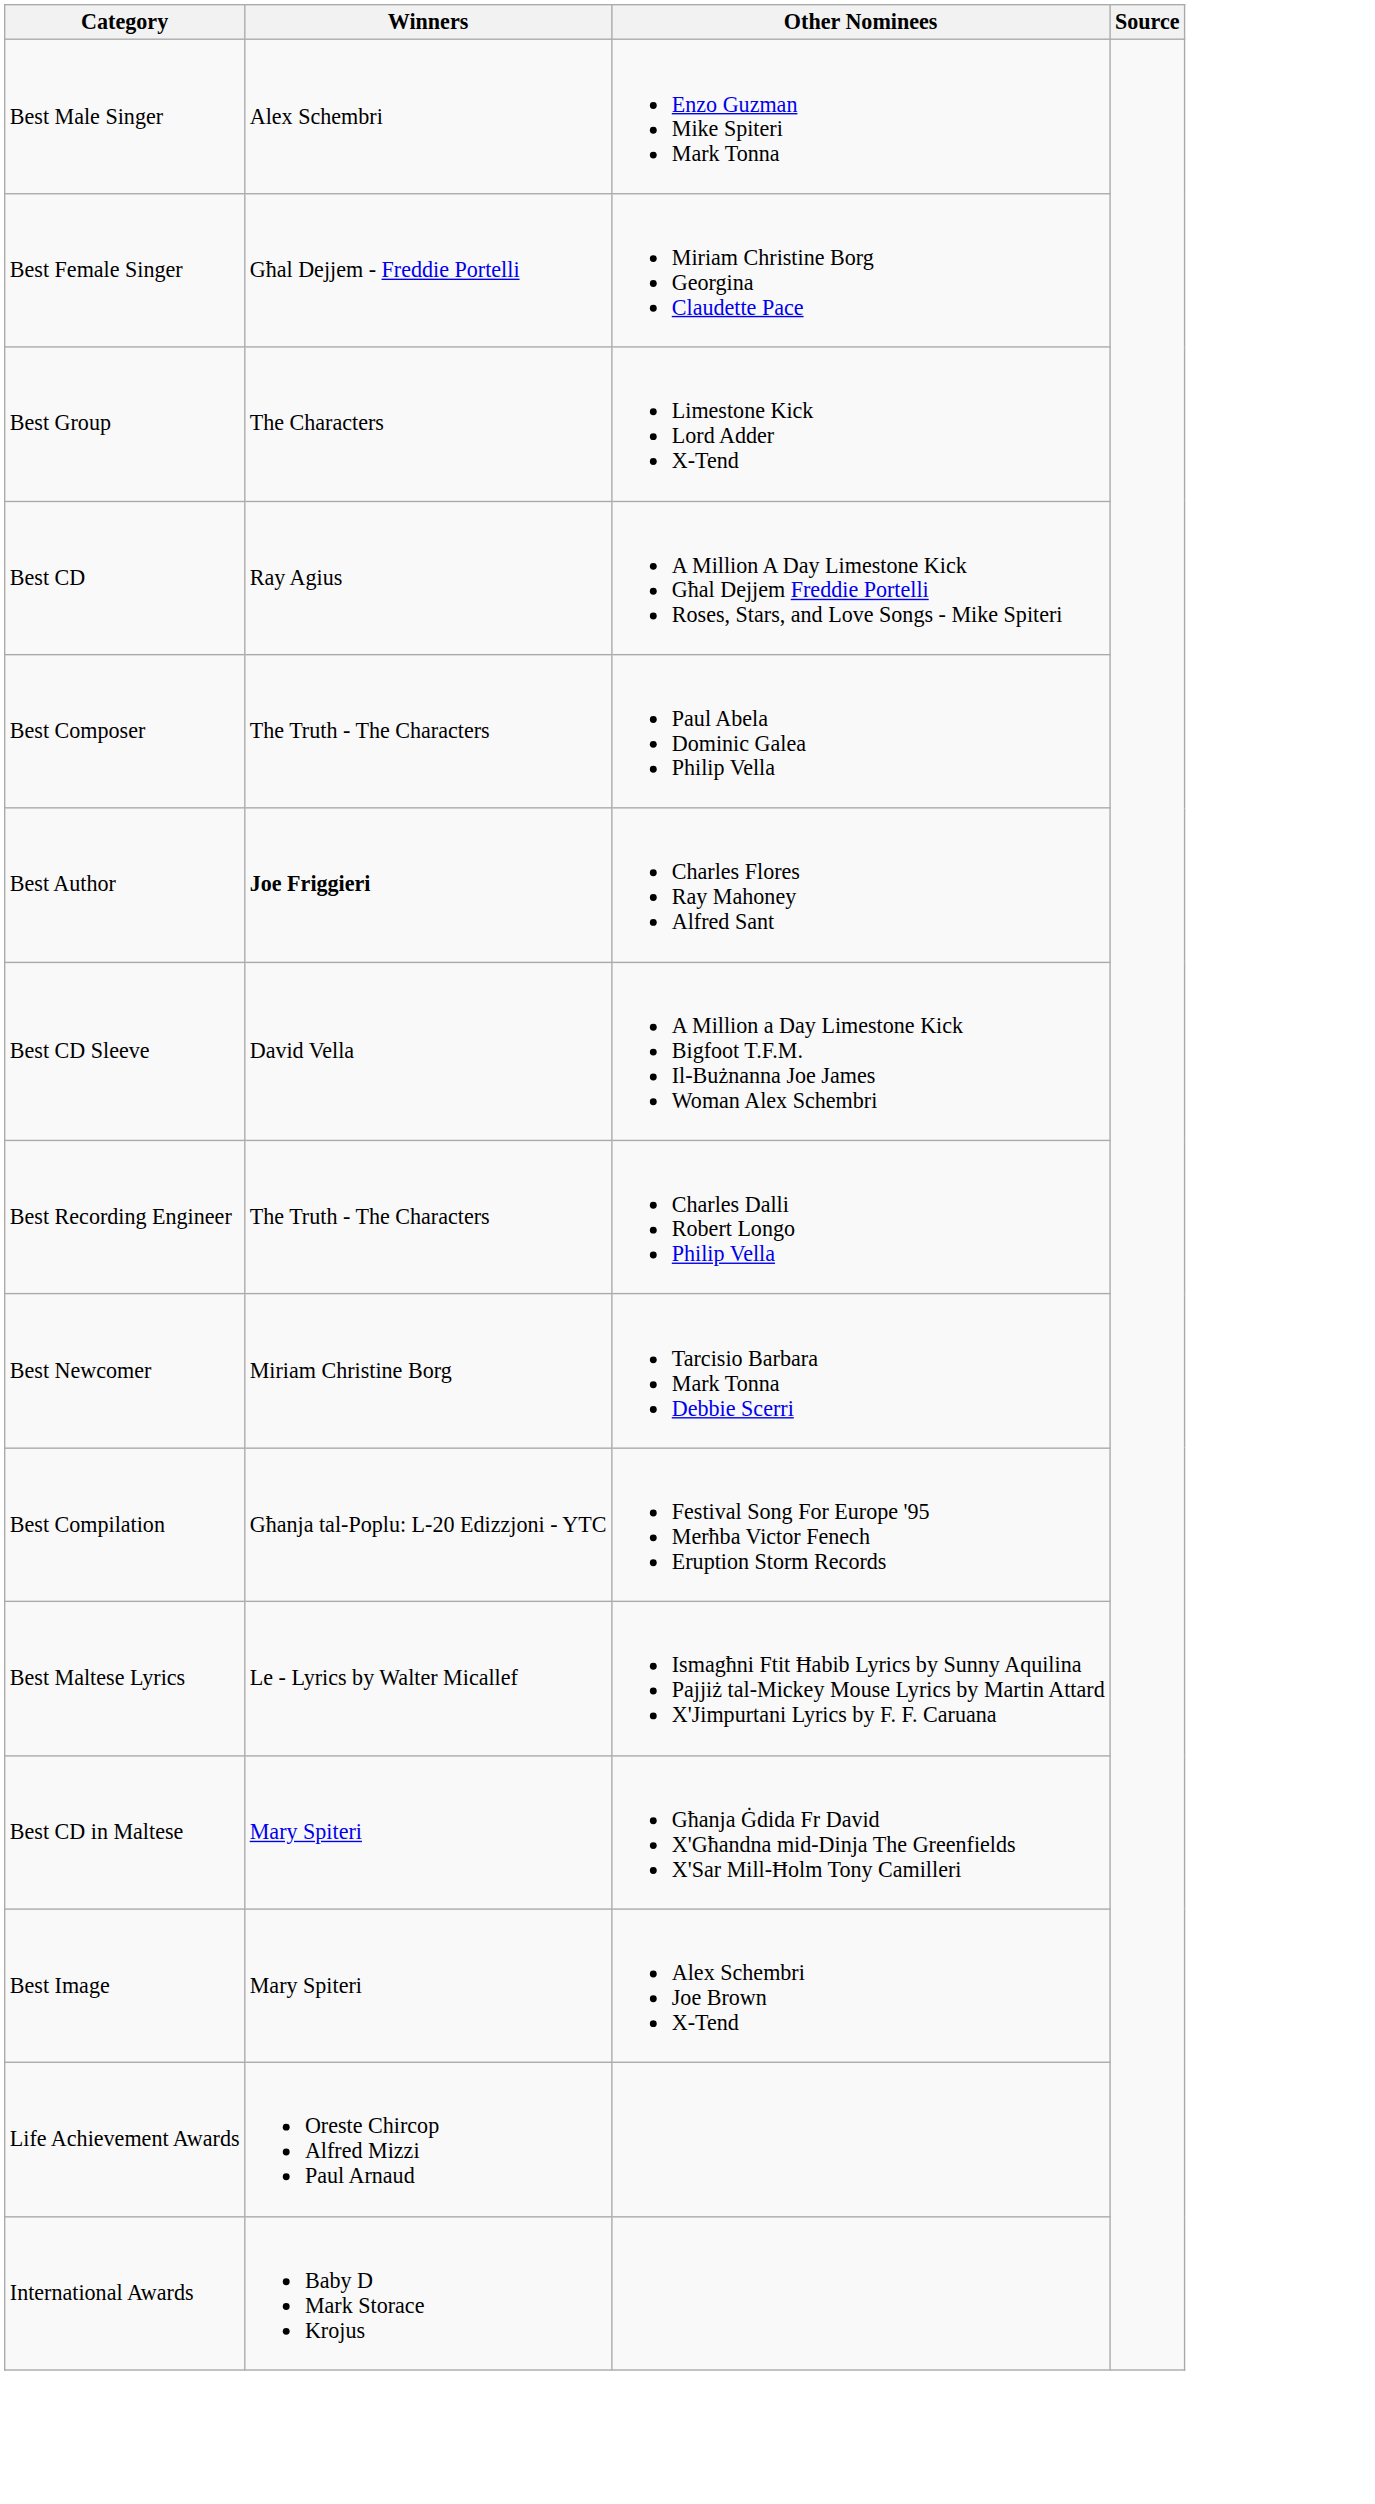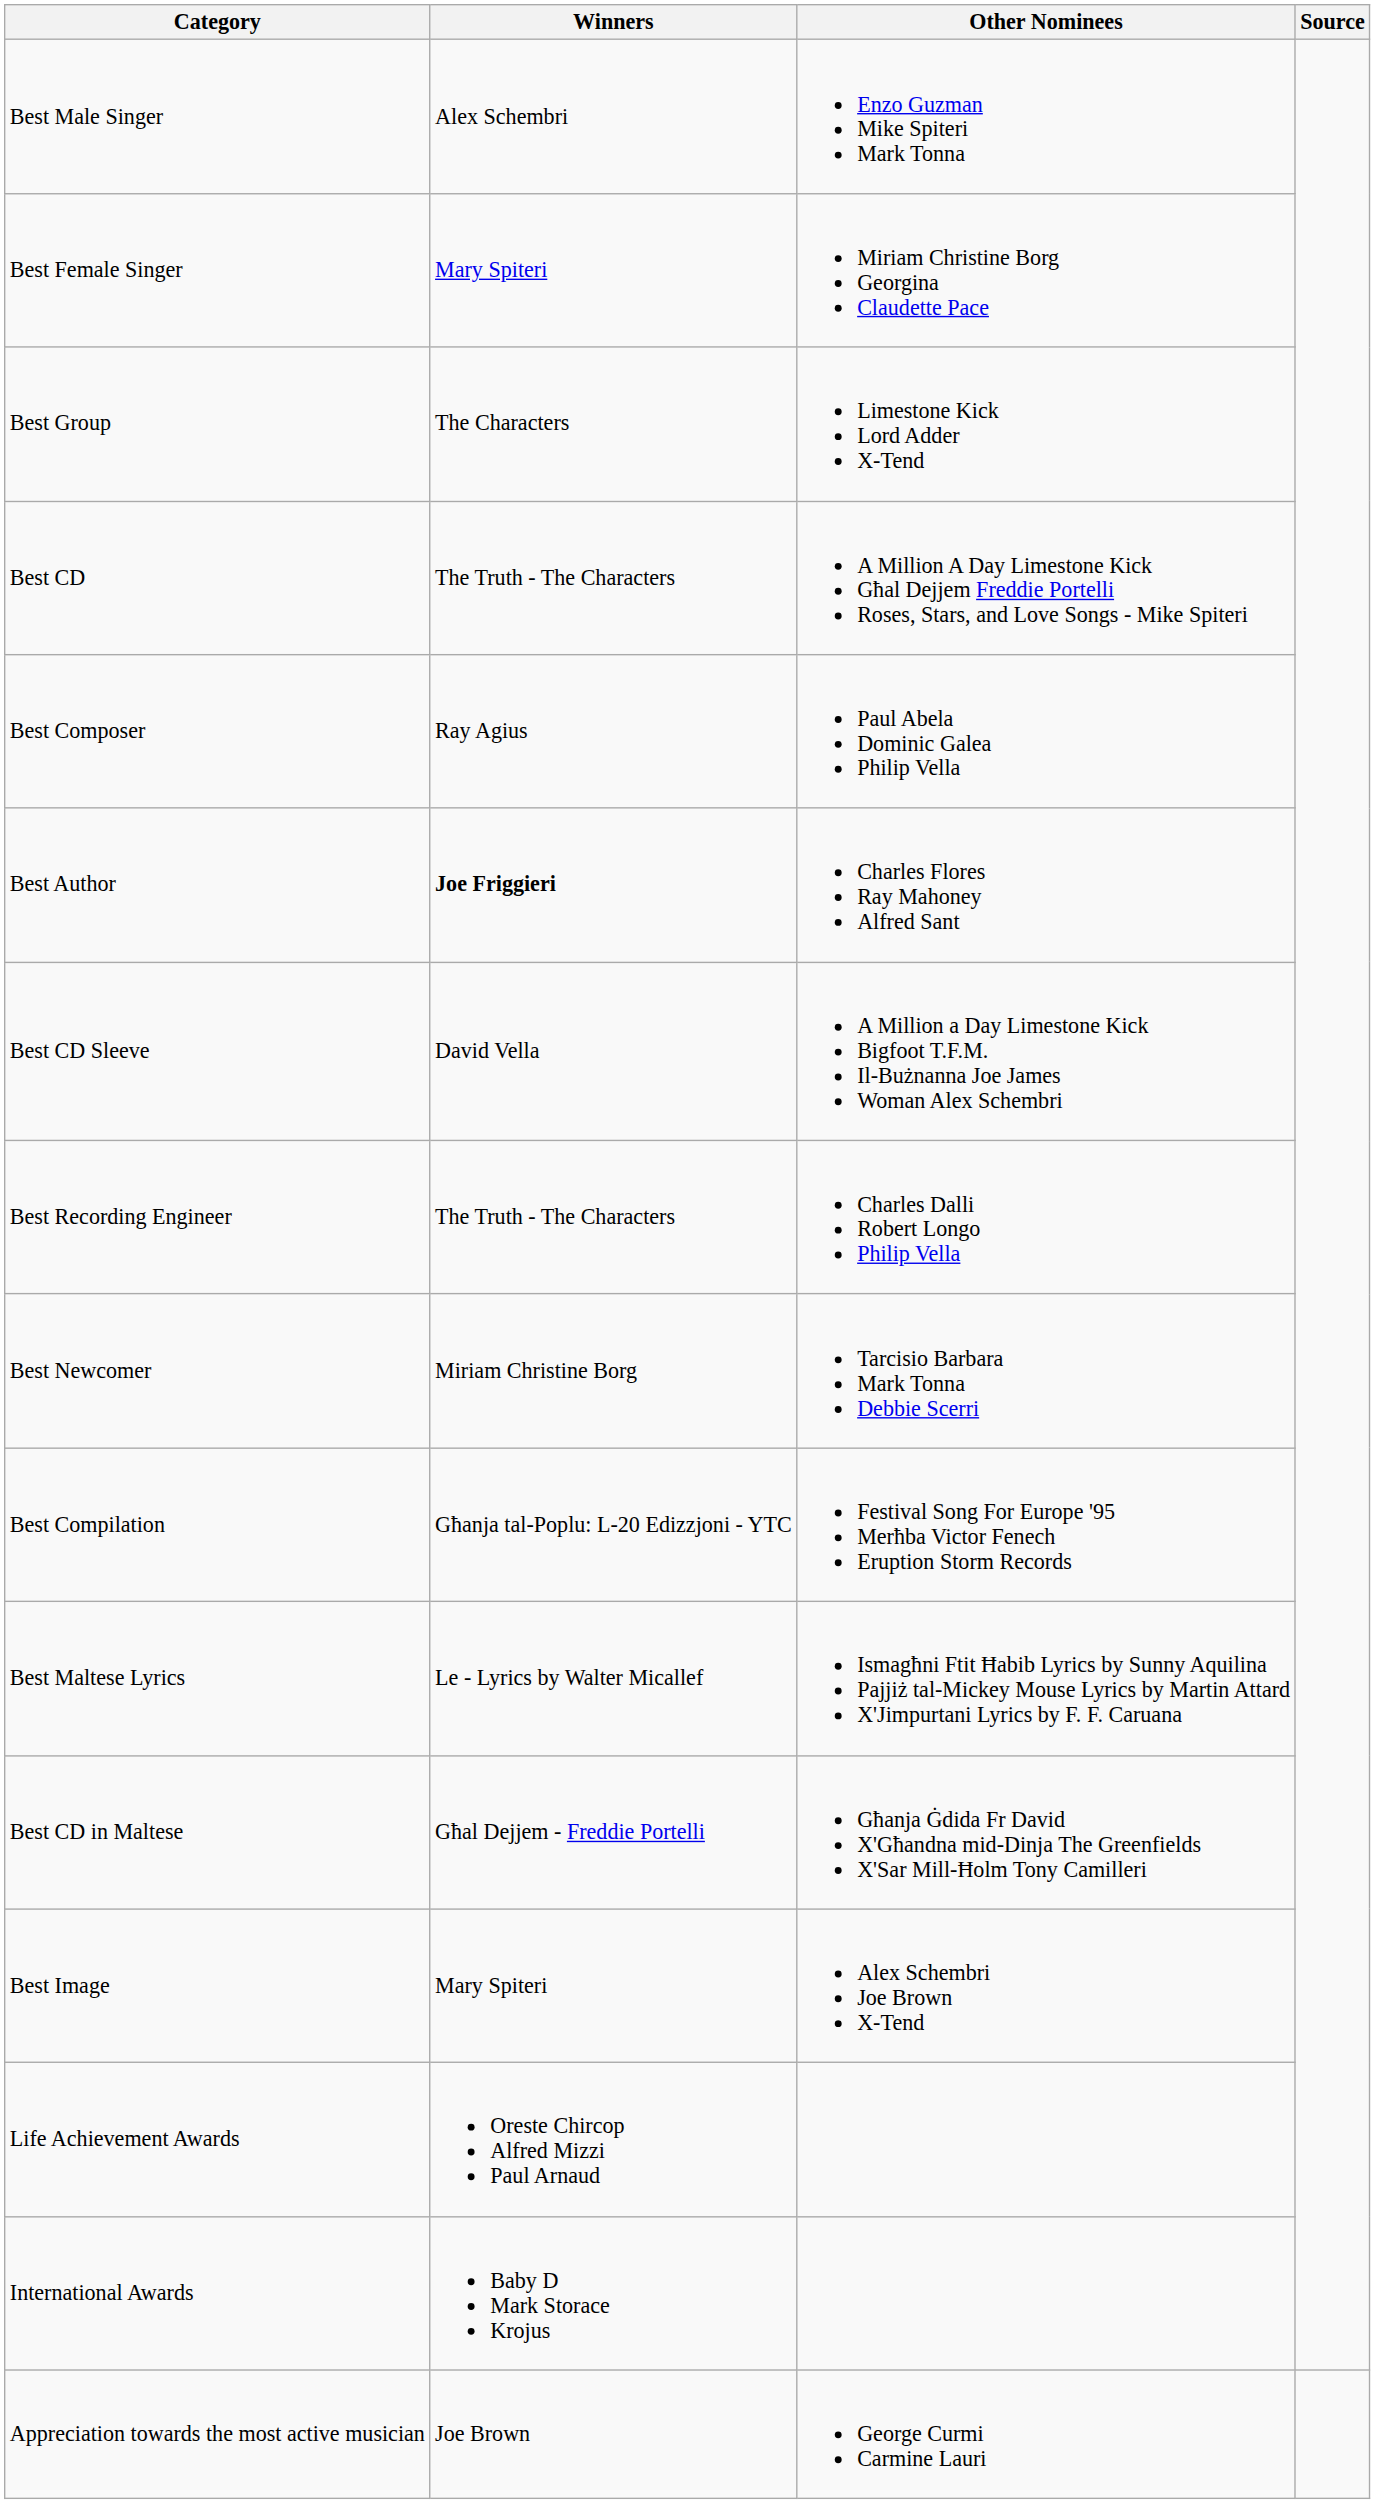Best Female Singer | Winners: Għal Dejjem - Freddie Portelli -> Mary Spiteri
Best CD | Winners: Ray Agius -> The Truth - The Characters
Best Composer | Winners: The Truth - The Characters -> Ray Agius
Best CD in Maltese | Winners: Mary Spiteri -> Għal Dejjem - Freddie Portelli
+ row: Appreciation towards the most active musician | Joe Brown | George Curmi Carmine Lauri
